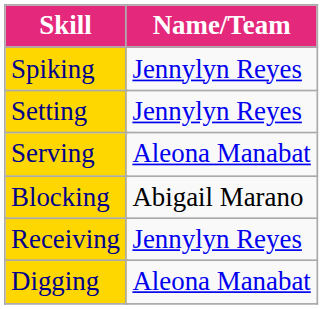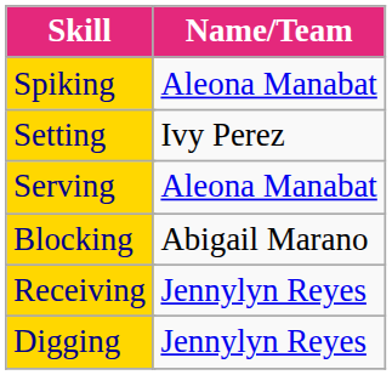Spiking | Name/Team: Jennylyn Reyes -> Aleona Manabat
Setting | Name/Team: Jennylyn Reyes -> Ivy Perez
Digging | Name/Team: Aleona Manabat -> Jennylyn Reyes
